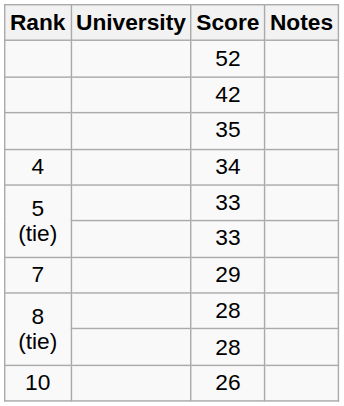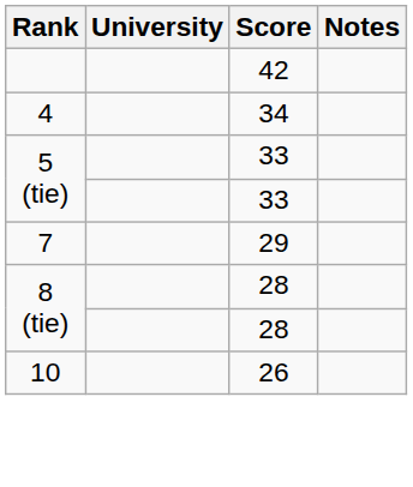- row: 52
- row: 35
